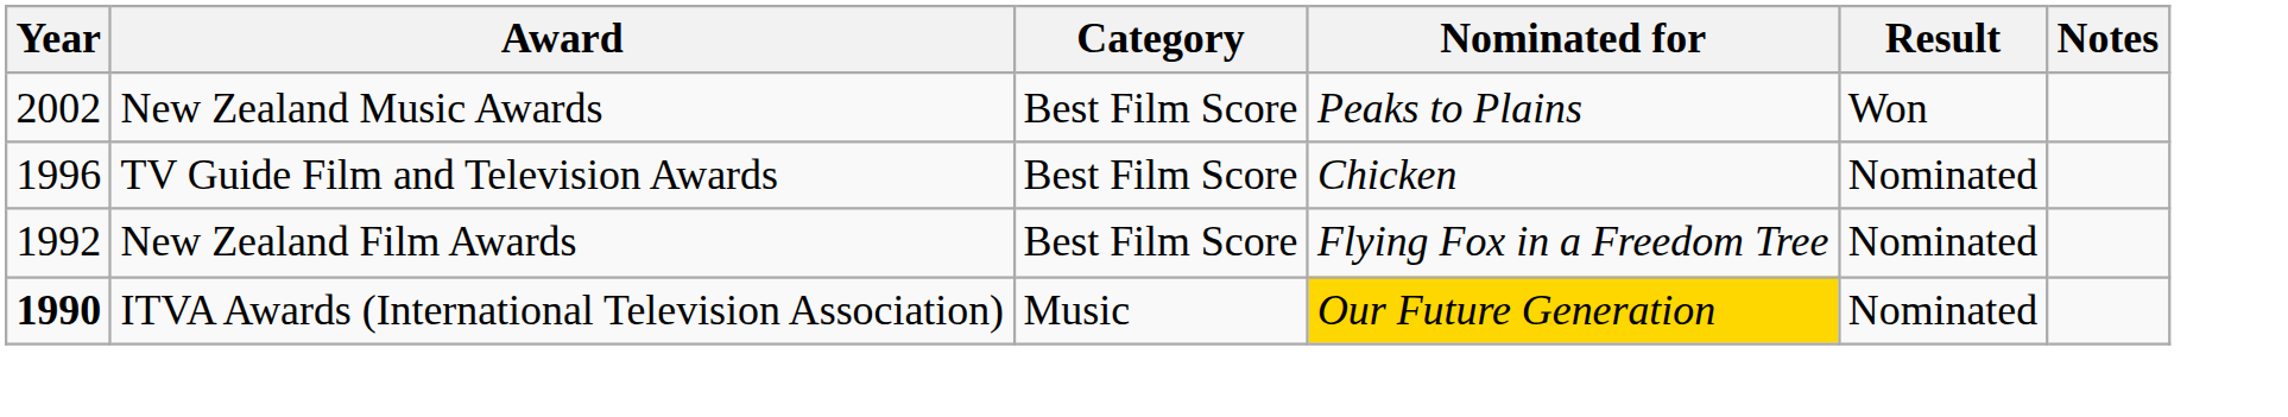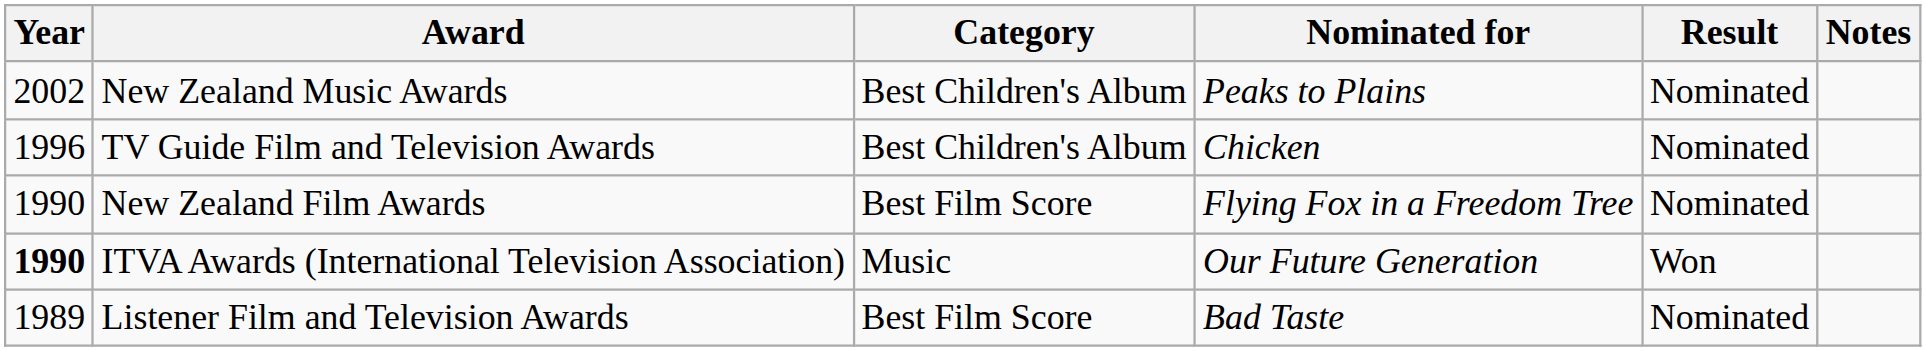New Zealand Music Awards | Category: Best Film Score -> Best Children's Album
New Zealand Music Awards | Result: Won -> Nominated
TV Guide Film and Television Awards | Category: Best Film Score -> Best Children's Album
New Zealand Film Awards | Year: 1992 -> 1990
ITVA Awards (International Television Association) | Nominated for: gold background -> no background
ITVA Awards (International Television Association) | Result: Nominated -> Won
+ row: 1989 | Listener Film and Television Awards | Best Film Score | Bad Taste | Nominated
